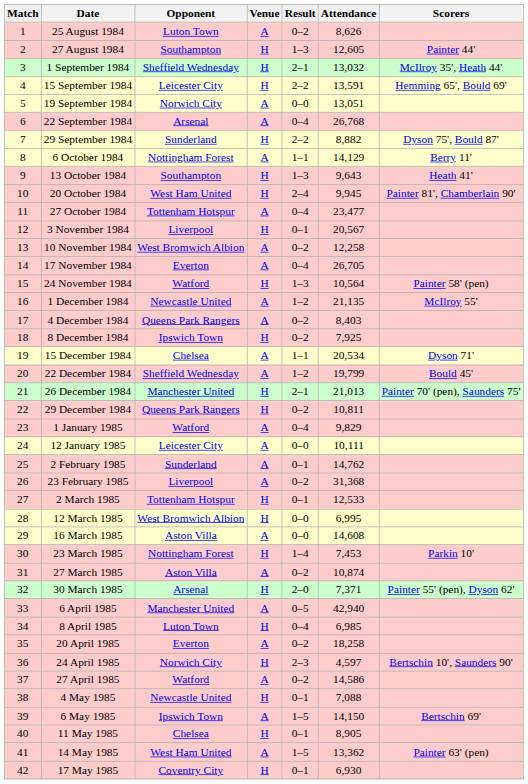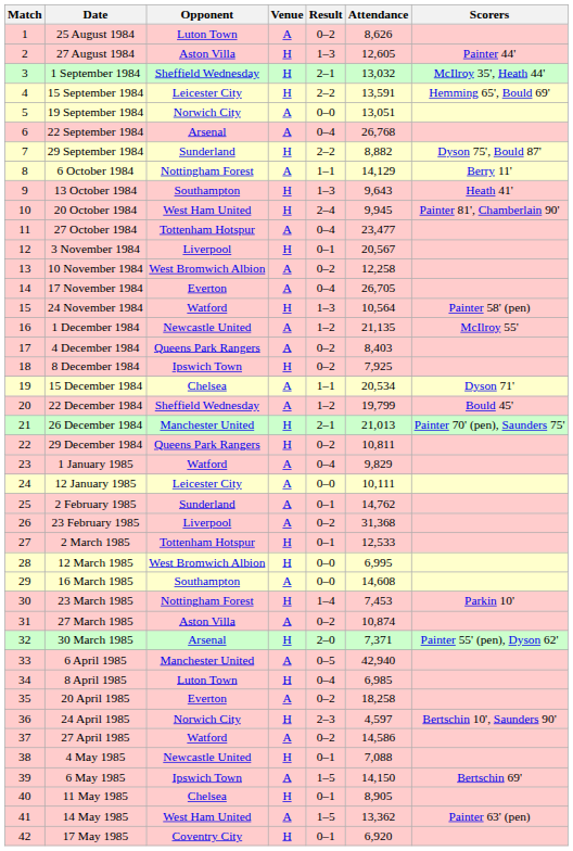27 August 1984 | Opponent: Southampton -> Aston Villa
16 March 1985 | Opponent: Aston Villa -> Southampton
17 May 1985 | Attendance: 6,930 -> 6,920
